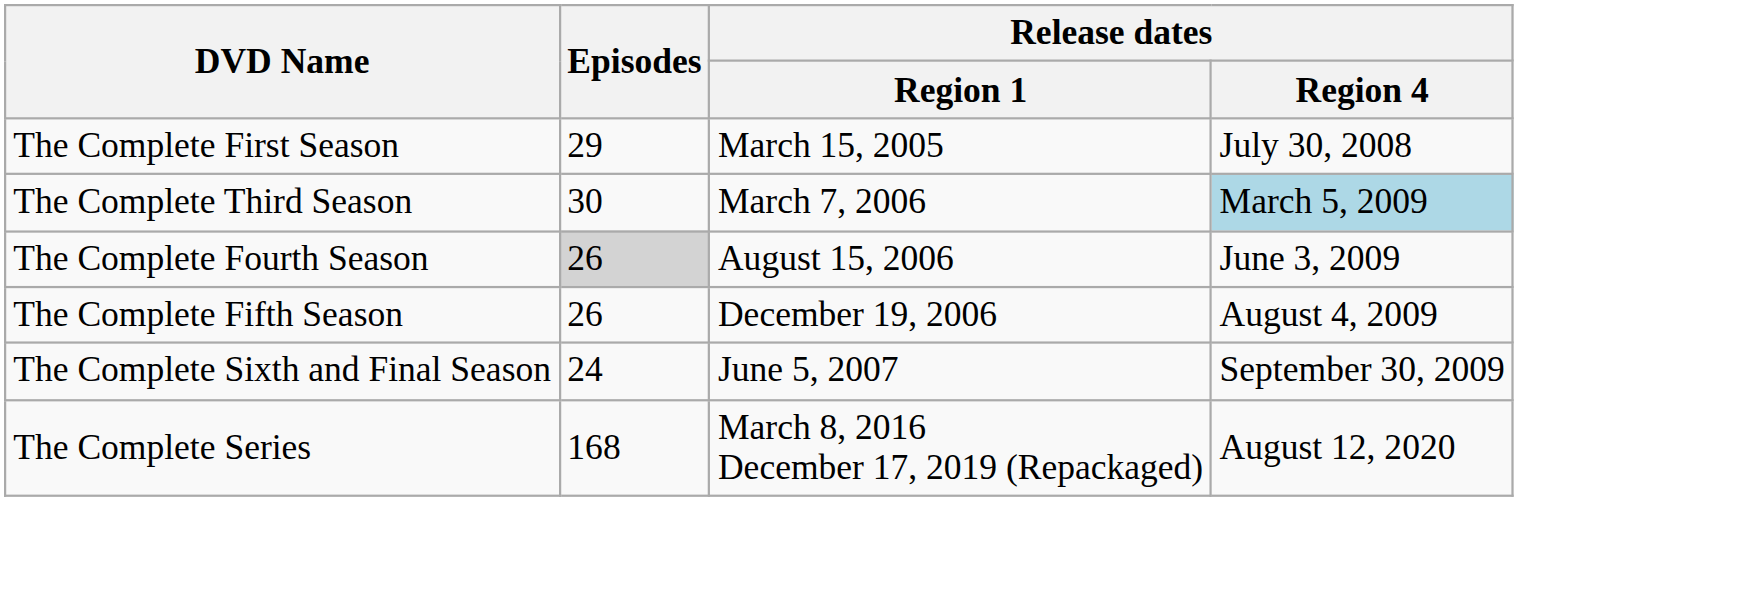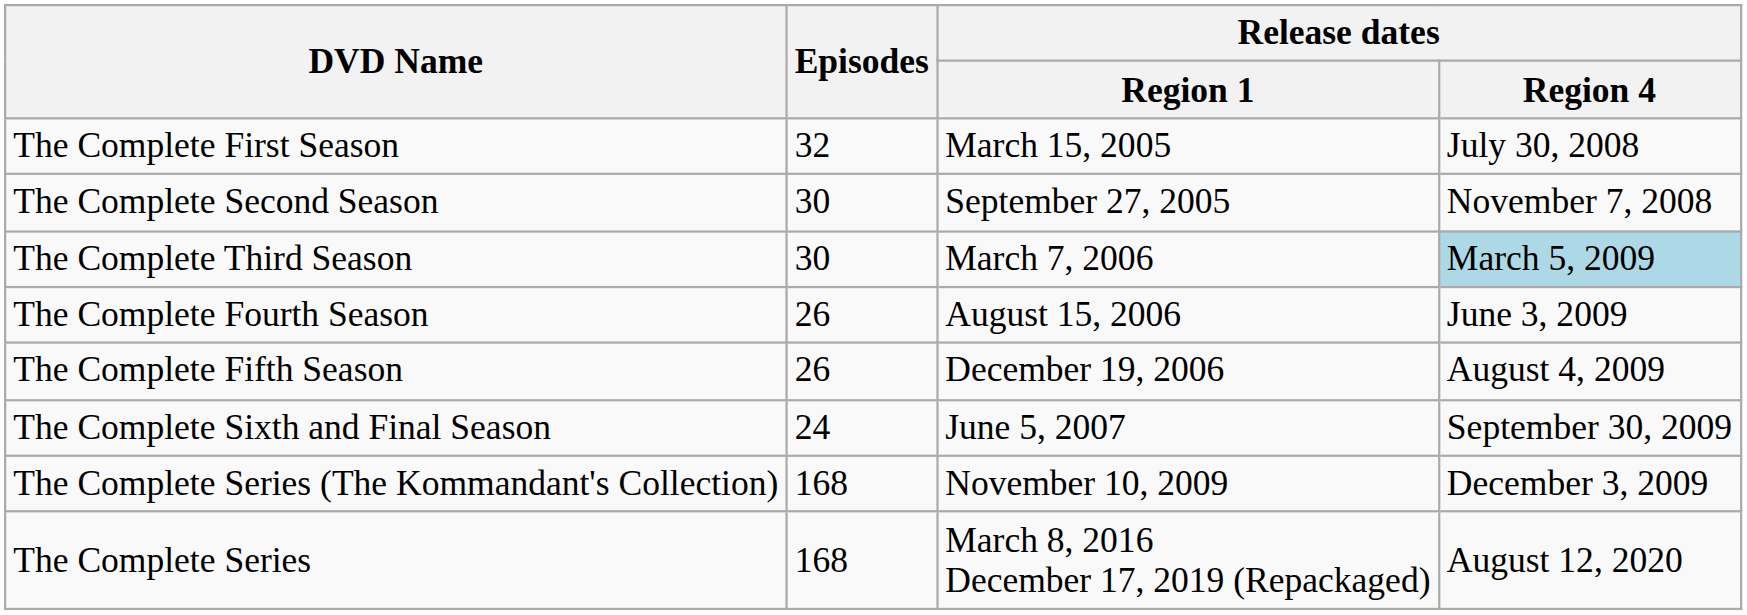The Complete First Season | Episodes: 29 -> 32
+ row: The Complete Second Season | 30 | September 27, 2005 | November 7, 2008
The Complete Fourth Season | Episodes: lightgrey background -> no background
+ row: The Complete Series (The Kommandant's Collection) | 168 | November 10, 2009 | December 3, 2009
